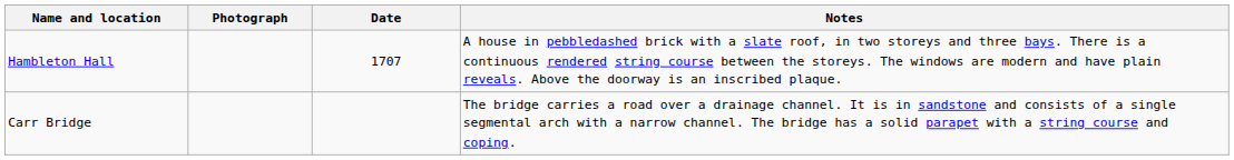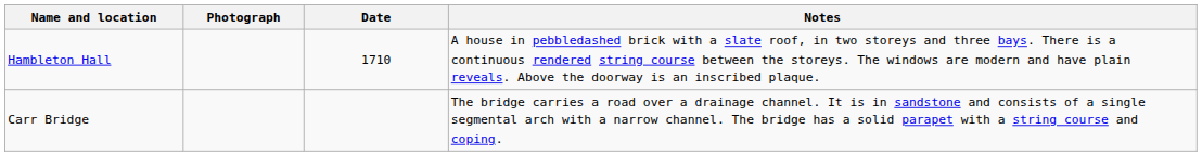Hambleton Hall | Date: 1707 -> 1710
